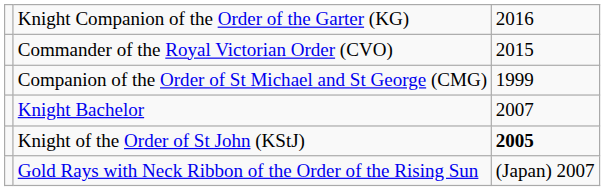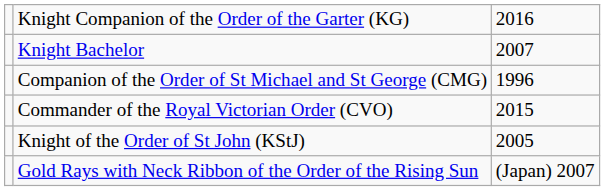rows swapped: Knight Bachelor <-> Commander of the Royal Victorian Order (CVO)
Companion of the Order of St Michael and St George (CMG) | column 3: 1999 -> 1996
Knight of the Order of St John (KStJ) | column 3: bold -> normal
